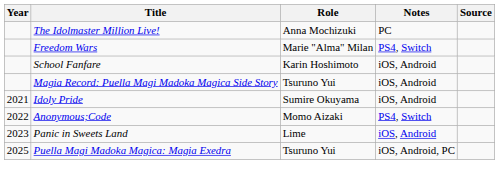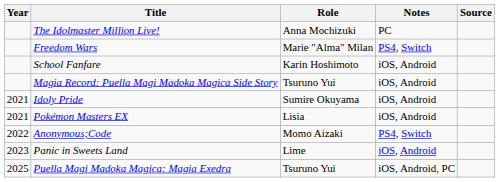+ row: 2021 | Pokémon Masters EX | Lisia | iOS, Android
